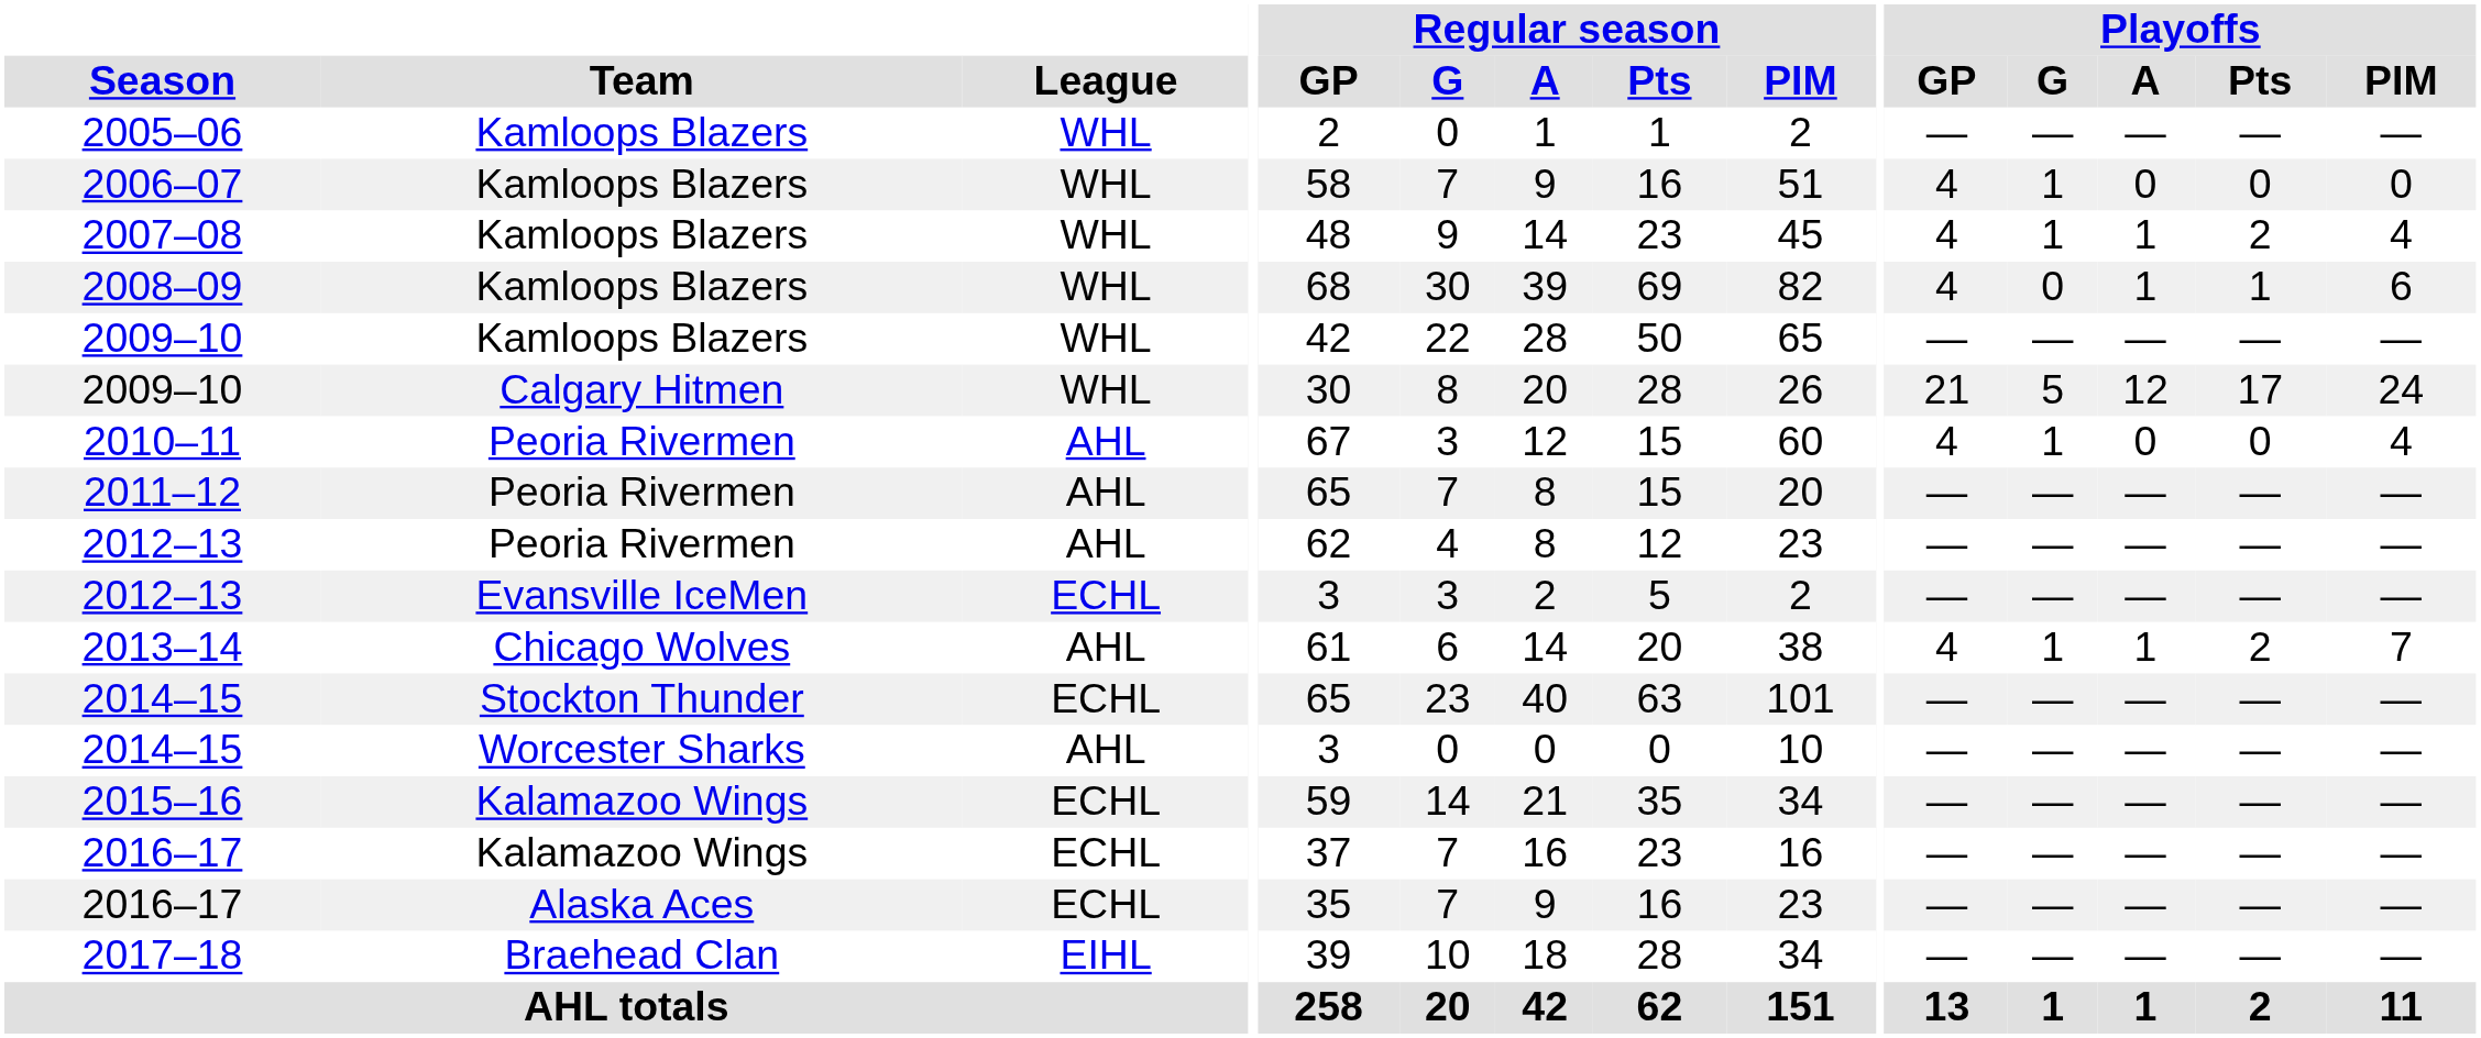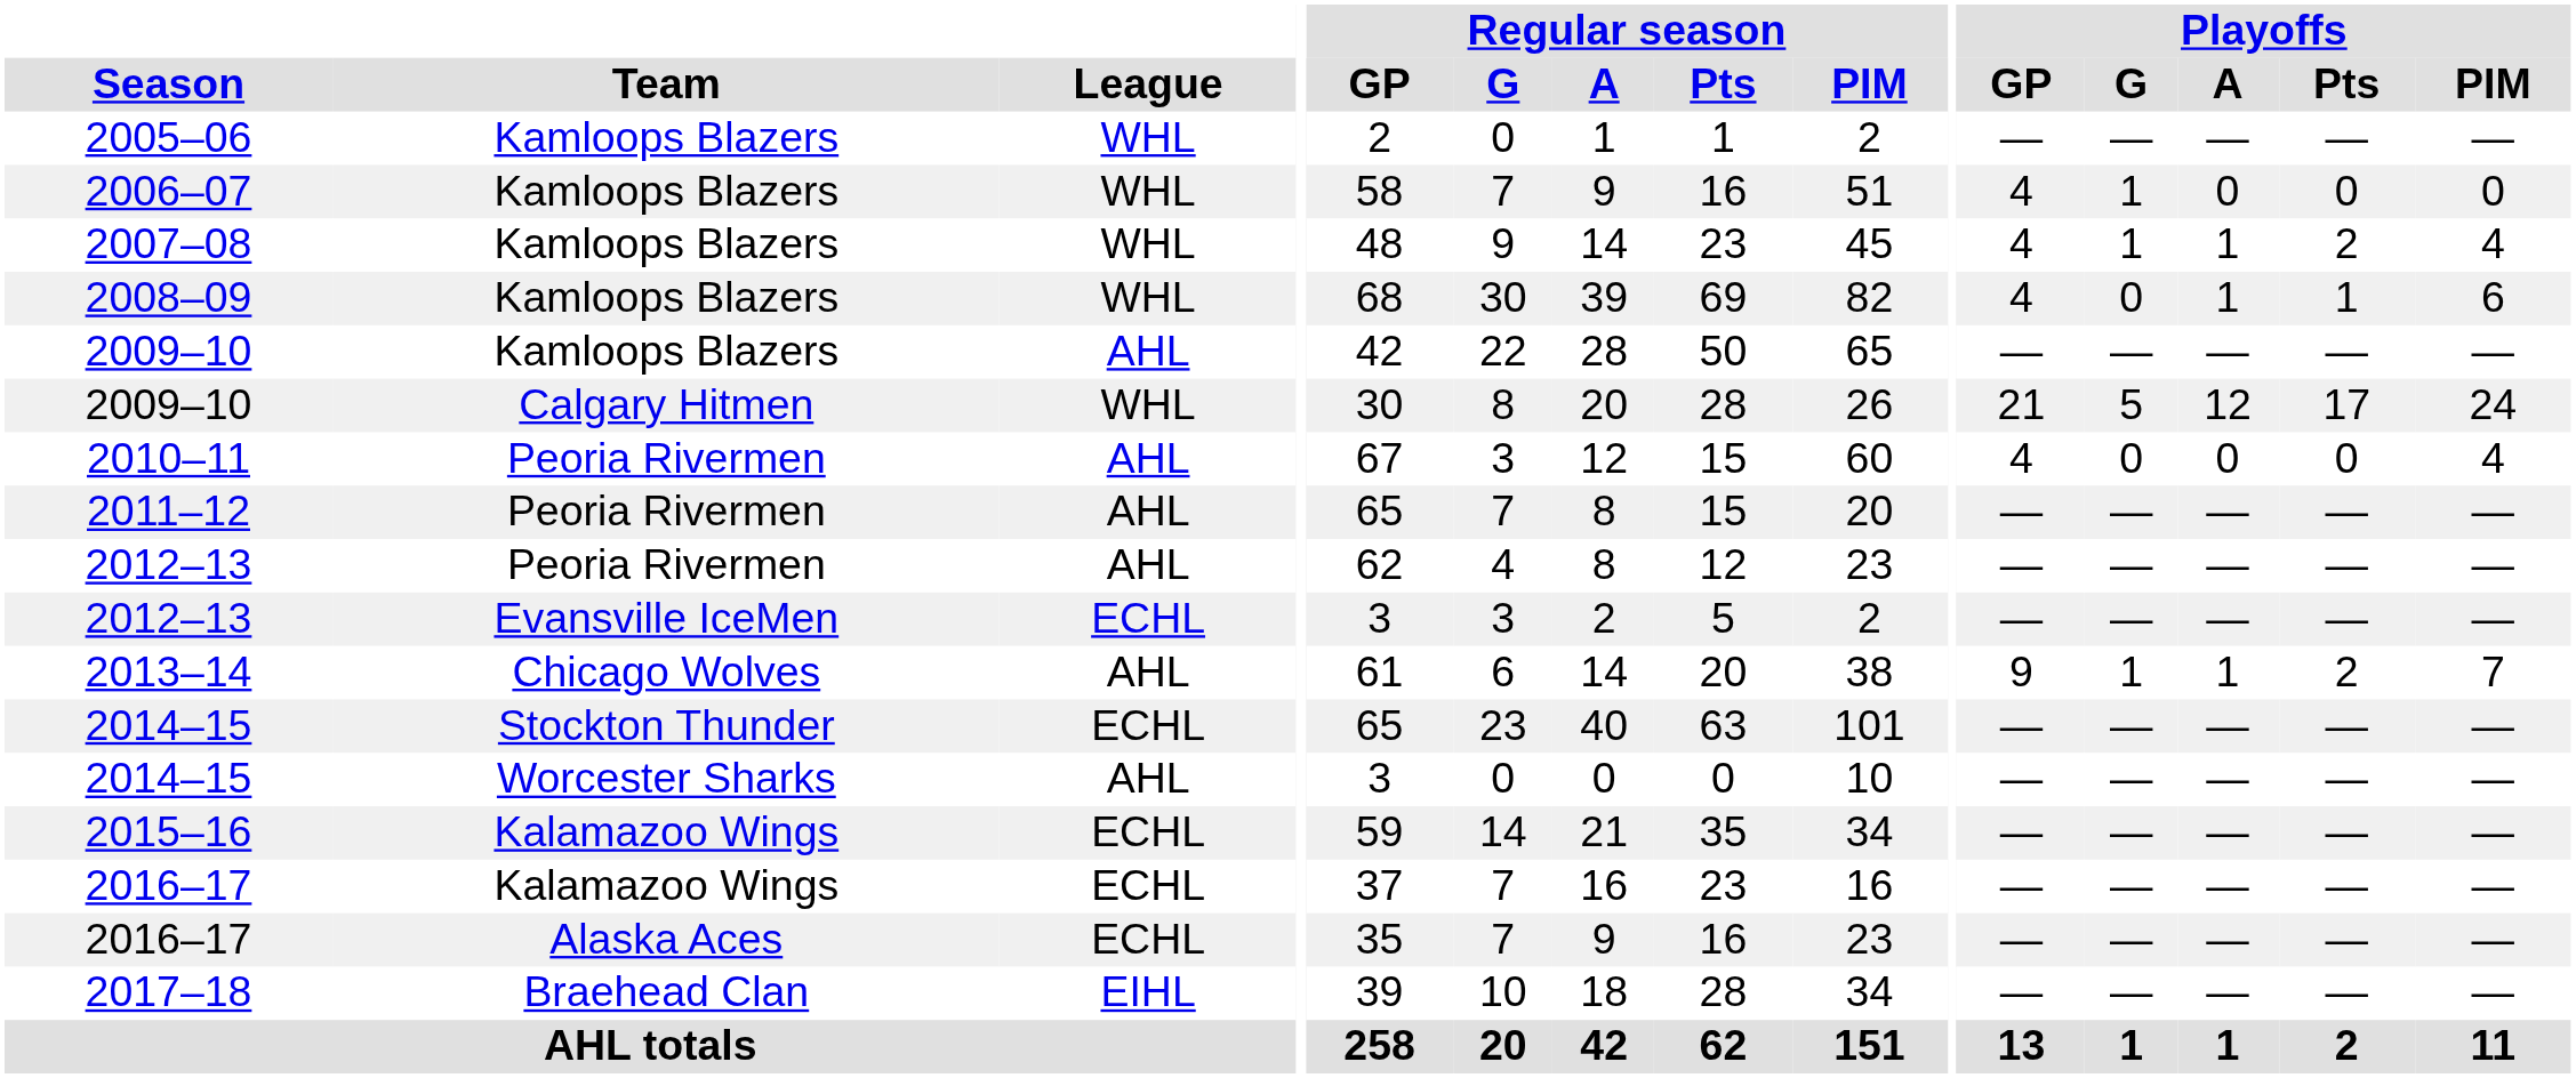2009–10 / Kamloops Blazers | League: WHL -> AHL
2010–11 | Playoffs / G: 1 -> 0
2013–14 | Playoffs / GP: 4 -> 9
